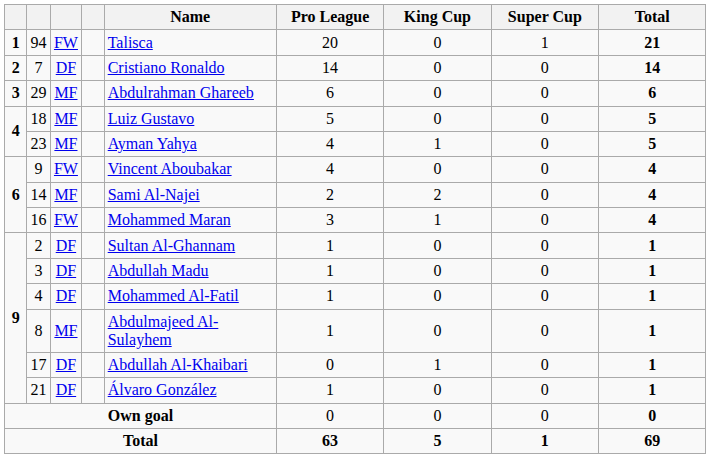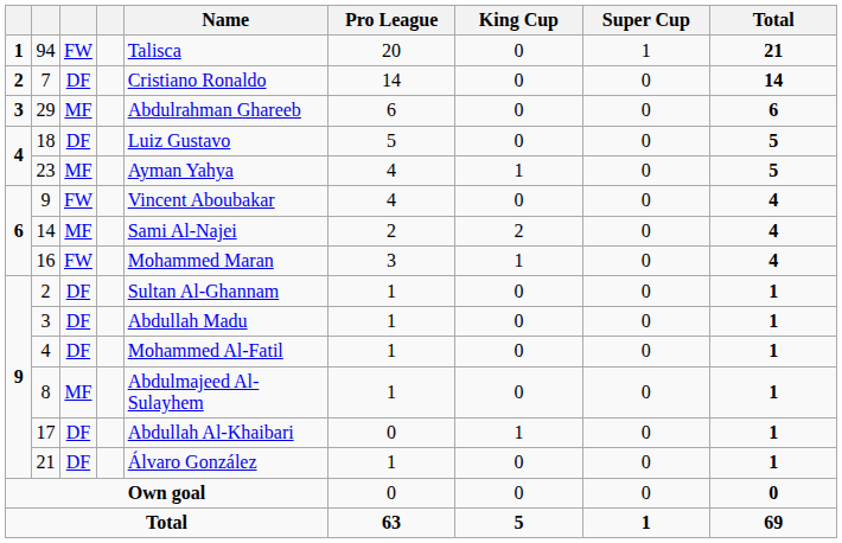18 | column 3: MF -> DF
